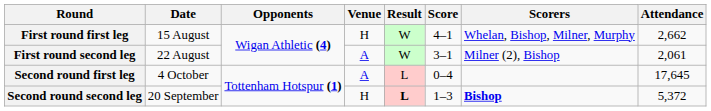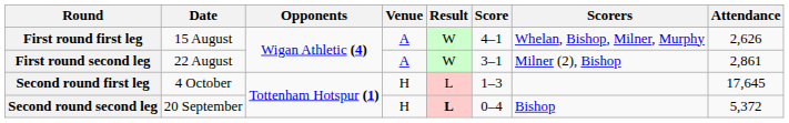First round first leg | Venue: H -> A
First round first leg | Attendance: 2,662 -> 2,626
First round second leg | Attendance: 2,061 -> 2,861
Second round first leg | Venue: A -> H
Second round first leg | Score: 0–4 -> 1–3
Second round second leg | Score: 1–3 -> 0–4
Second round second leg | Scorers: bold -> normal
